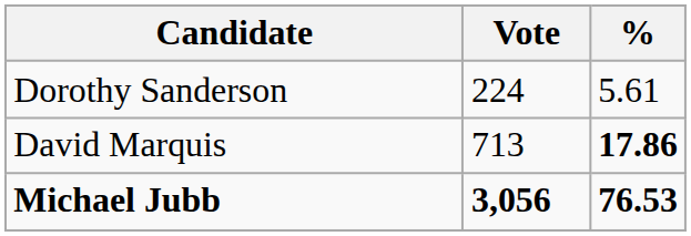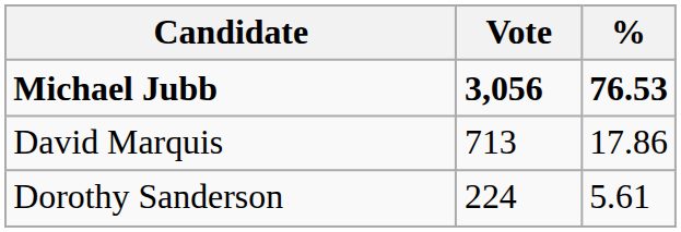rows swapped: Michael Jubb <-> Dorothy Sanderson
David Marquis | %: bold -> normal
